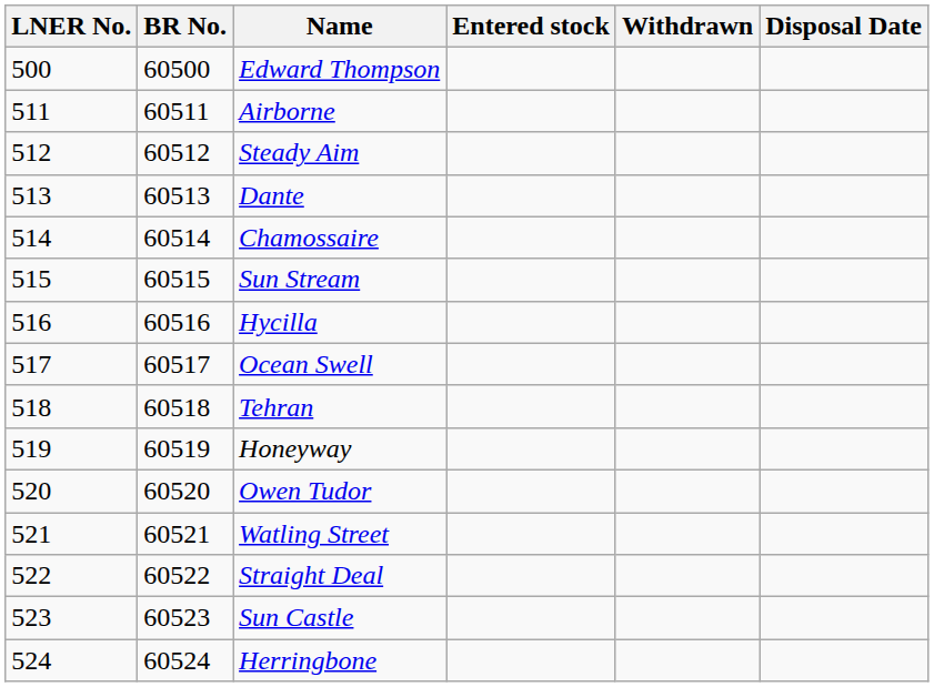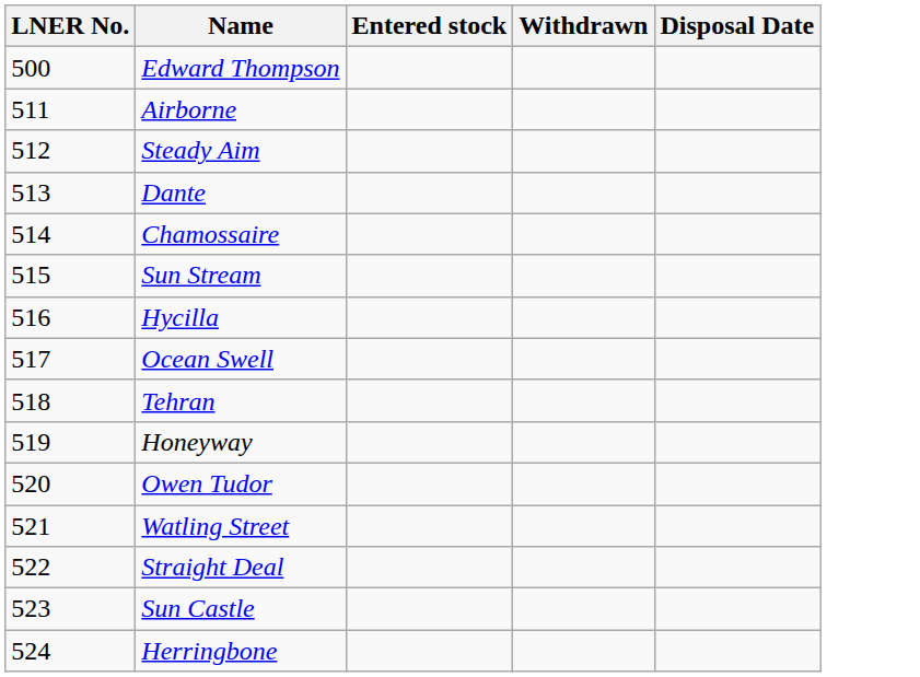- column: BR No. | 60500 | 60511 | 60512 | 60513 | 60514 | 60515 | 60516 | 60517 | 60518 | 60519 | 60520 | 60521 | 60522 | 60523 | 60524
